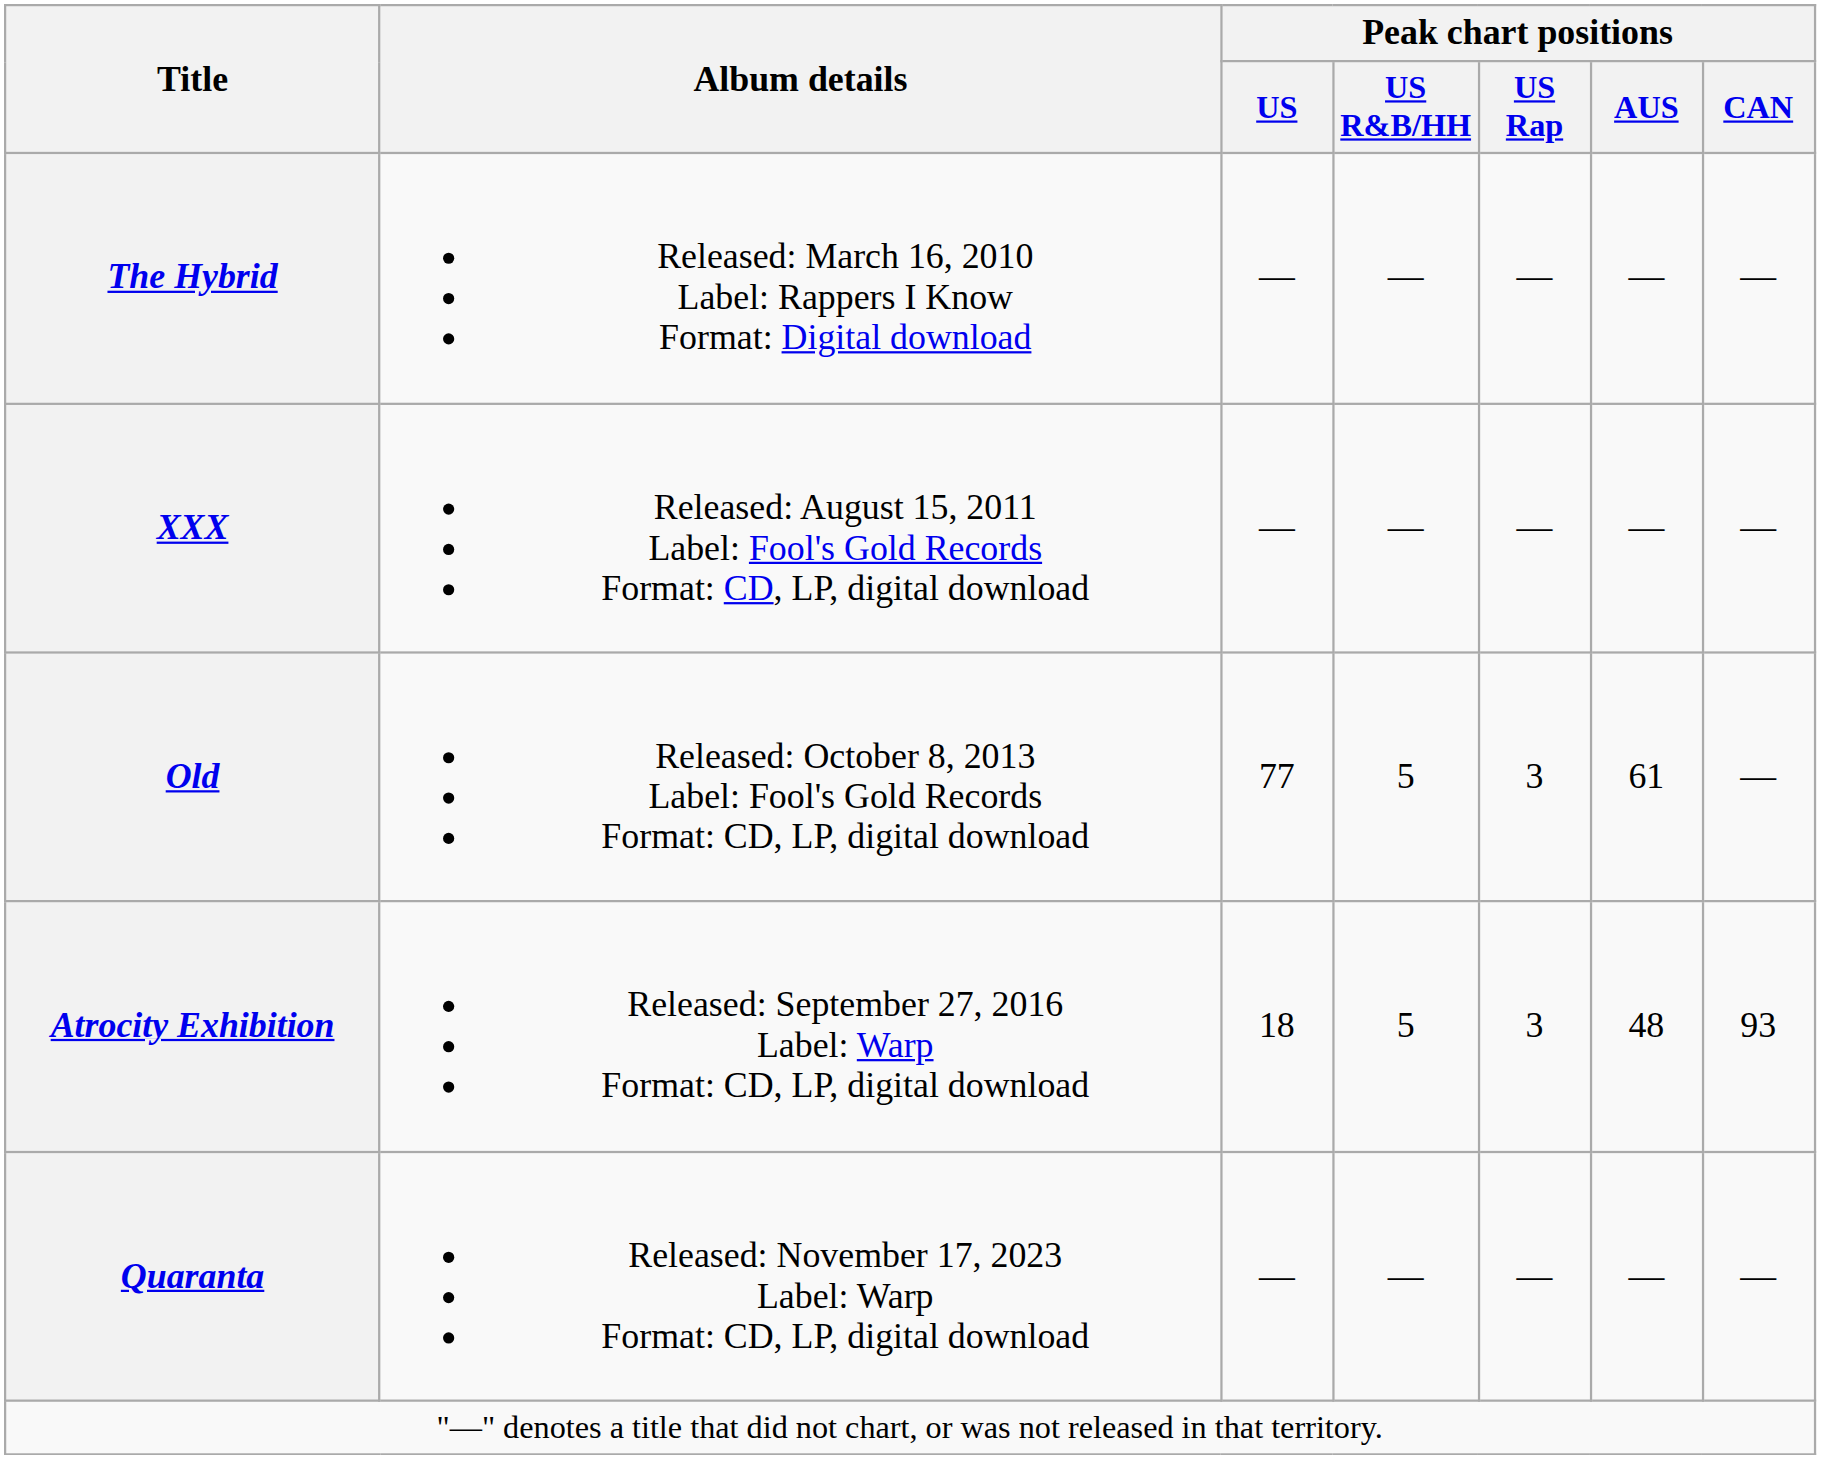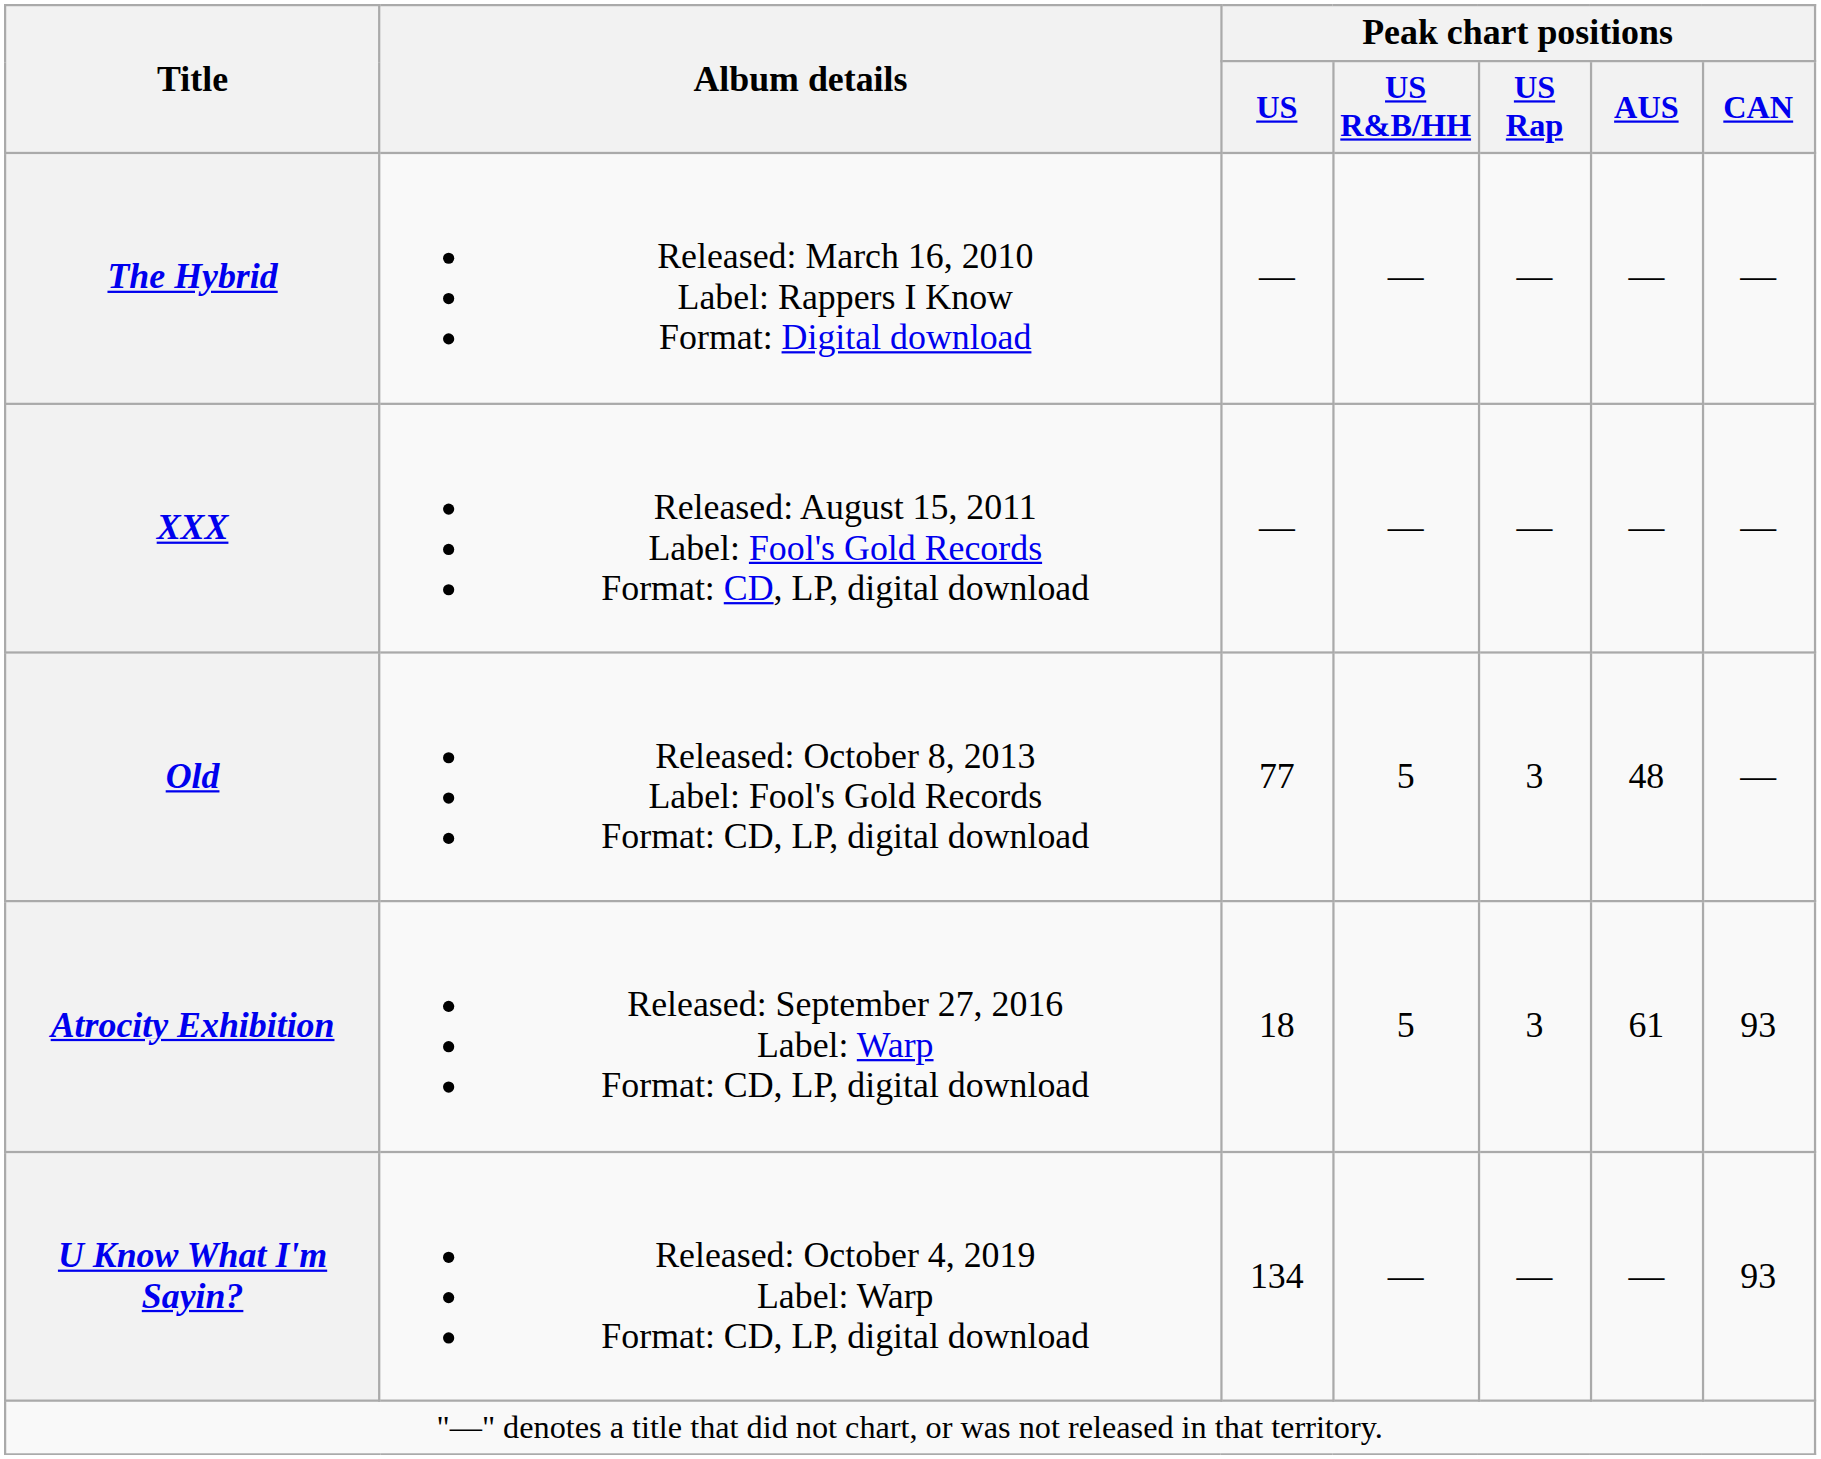Old | Peak chart positions / AUS: 61 -> 48
Atrocity Exhibition | Peak chart positions / AUS: 48 -> 61
+ row: U Know What I'm Sayin? | Released: October 4, 2019 Label: Warp Format: CD, LP, digital download | 134 | — | — | — | 93
- row: Quaranta | Released: November 17, 2023 Label: Warp Format: CD, LP, digital download | — | — | — | — | —
